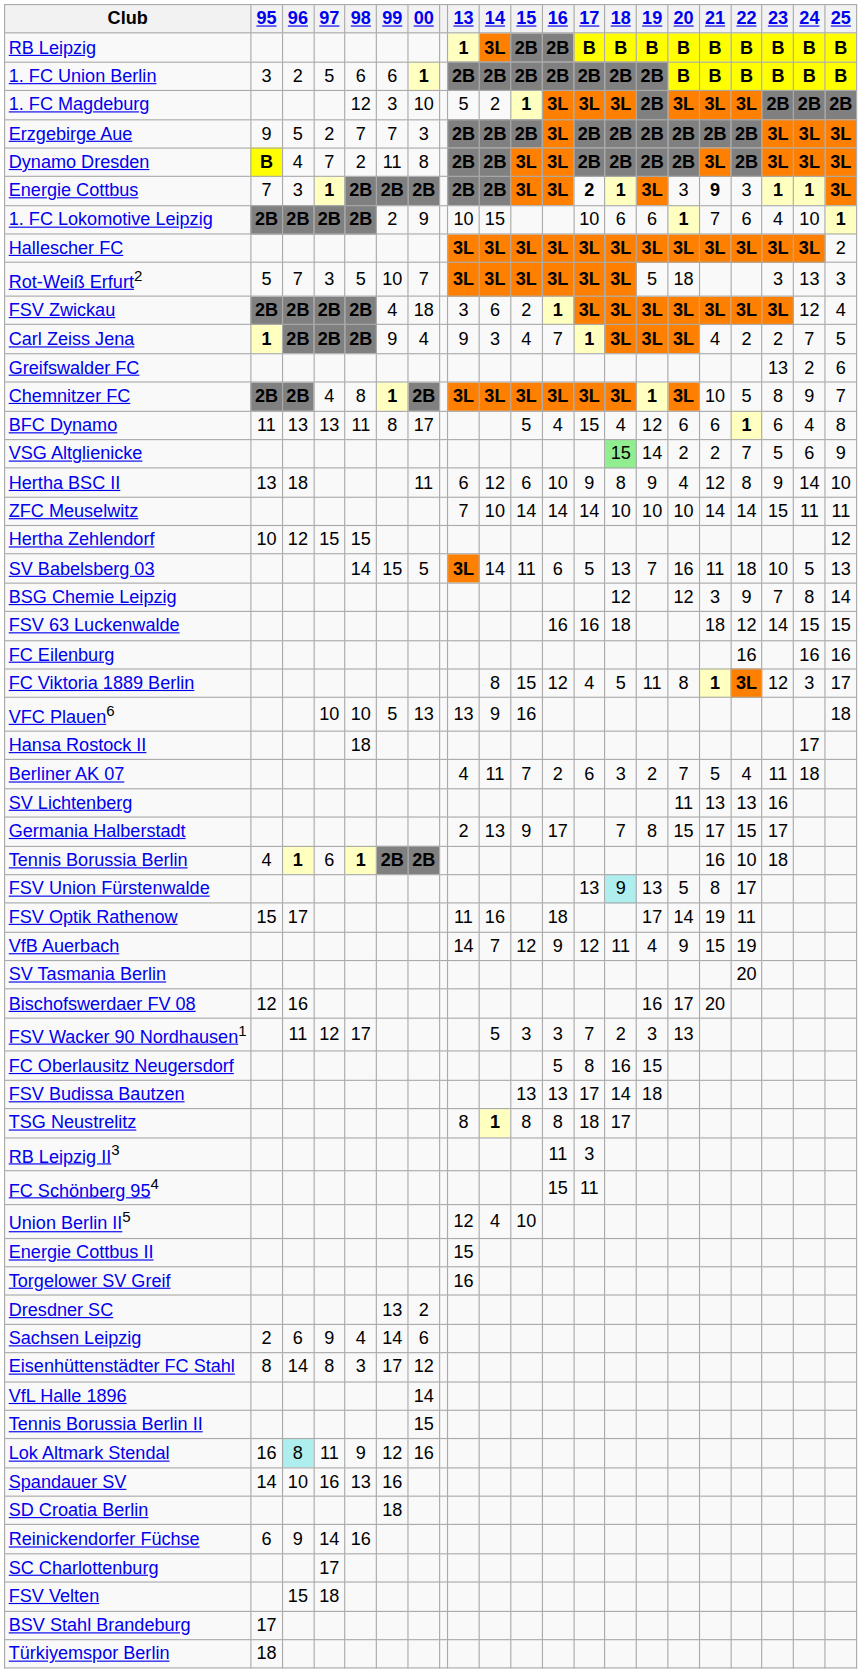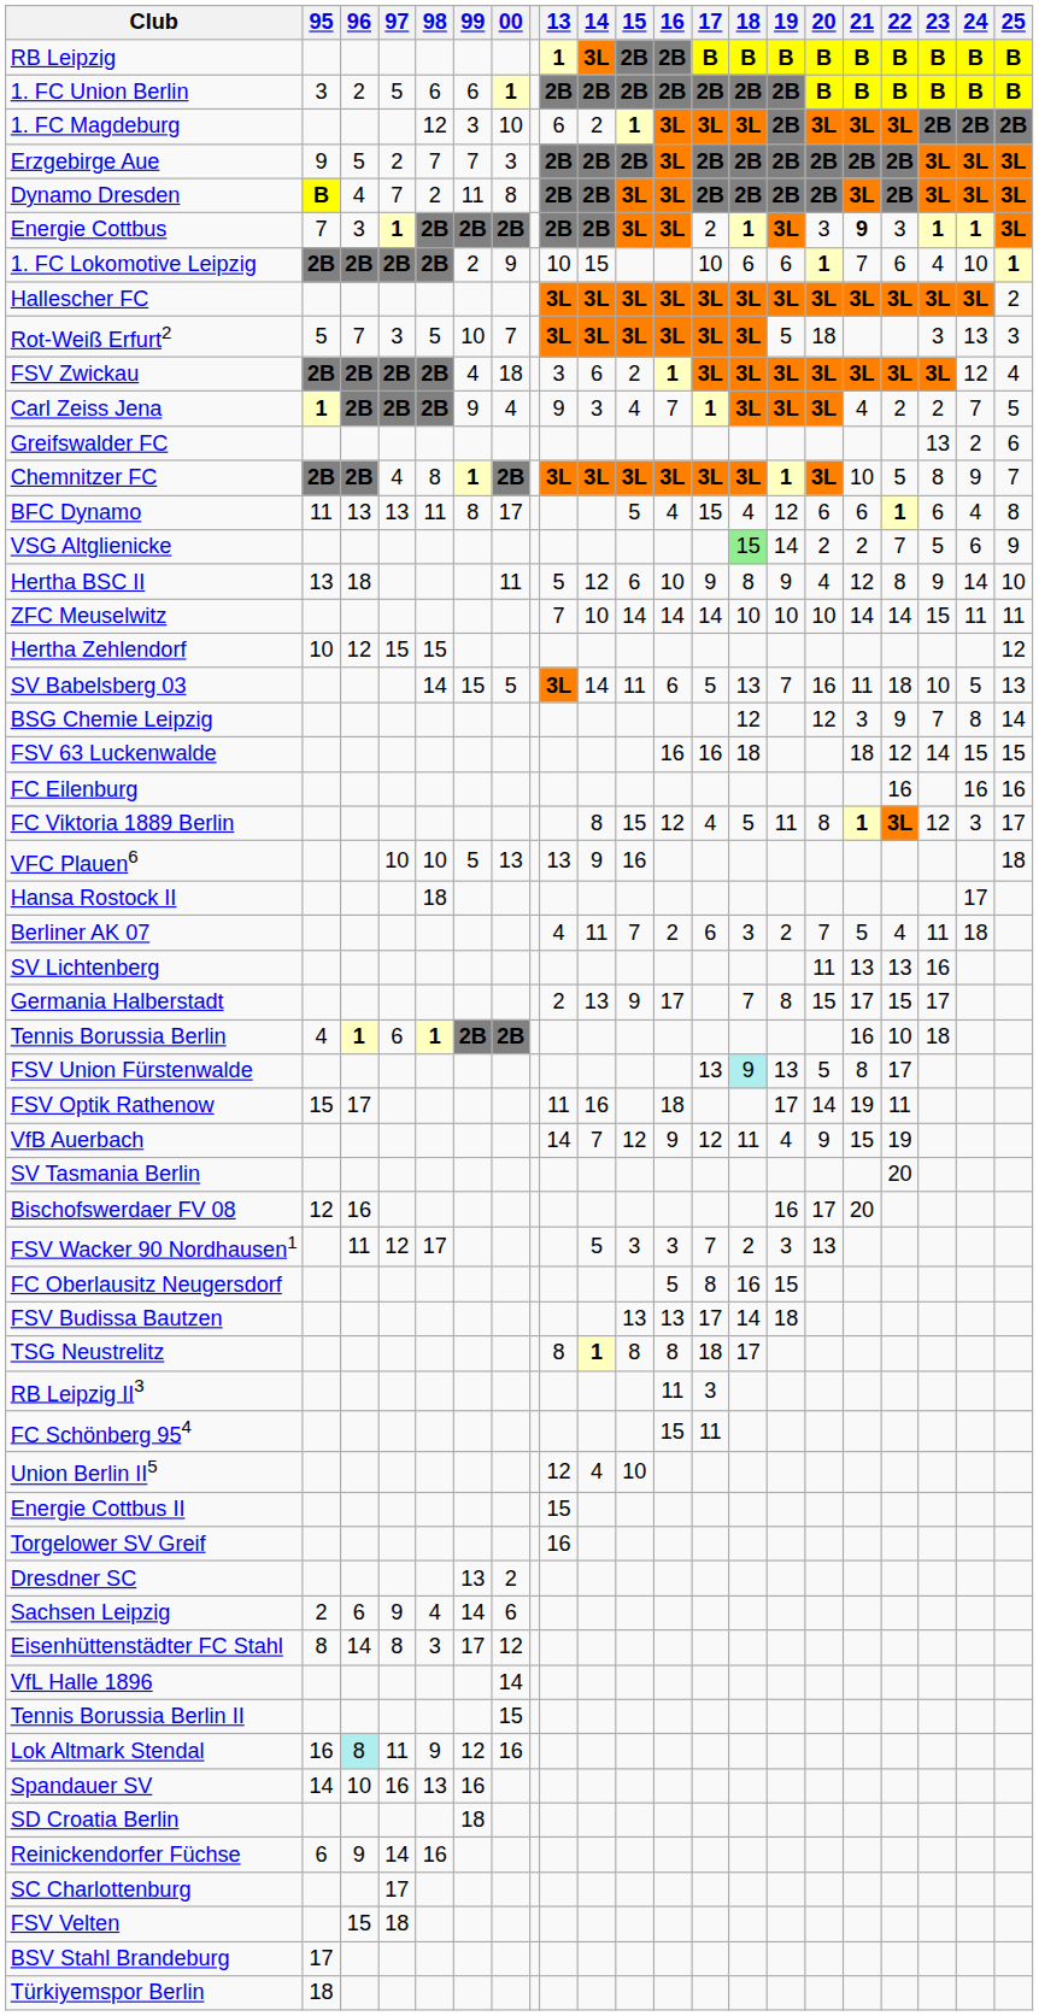1. FC Magdeburg | 13: 5 -> 6
Energie Cottbus | 17: bold -> normal
Hertha BSC II | 13: 6 -> 5
